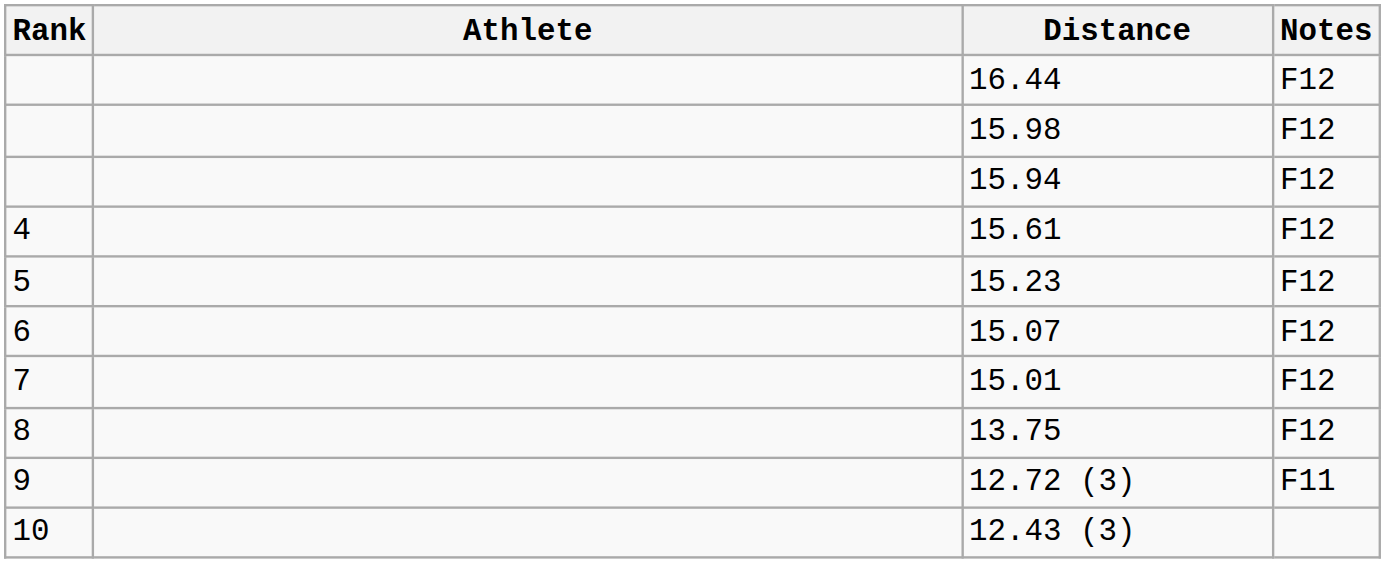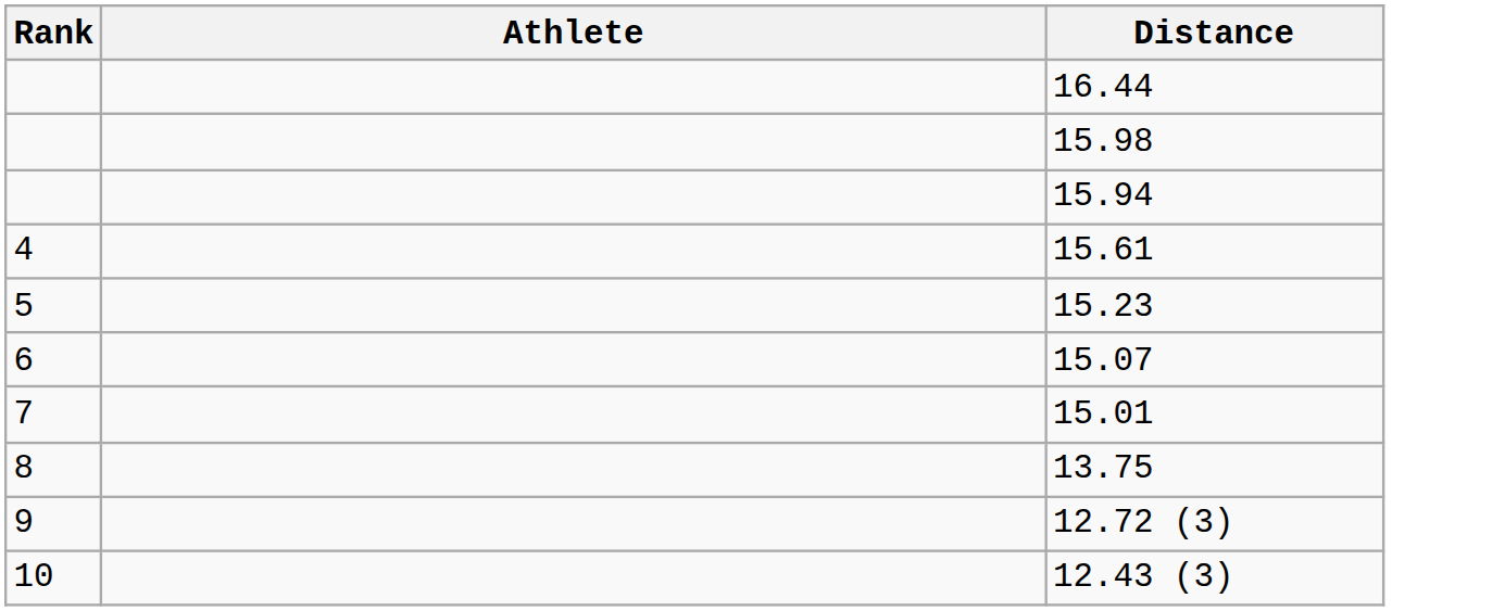- column: Notes | F12 | F12 | F12 | F12 | F12 | F12 | F12 | F12 | F11
